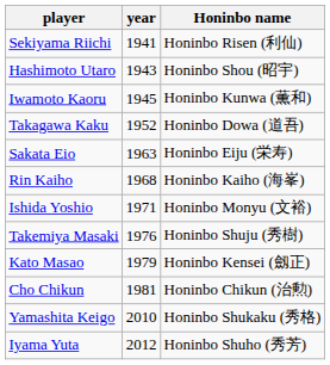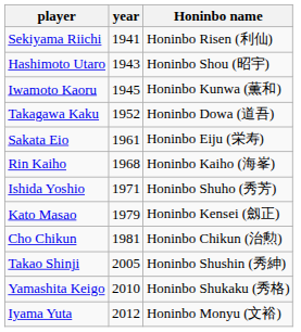Sakata Eio | year: 1963 -> 1961
Ishida Yoshio | Honinbo name: Honinbo Monyu (文裕) -> Honinbo Shuho (秀芳)
- row: Takemiya Masaki | 1976 | Honinbo Shuju (秀樹)
+ row: Takao Shinji | 2005 | Honinbo Shushin (秀紳)
Iyama Yuta | Honinbo name: Honinbo Shuho (秀芳) -> Honinbo Monyu (文裕)
